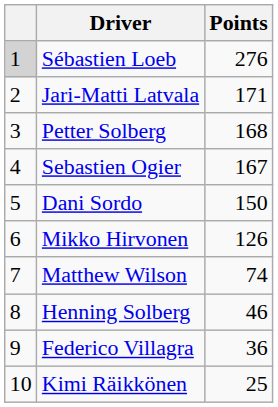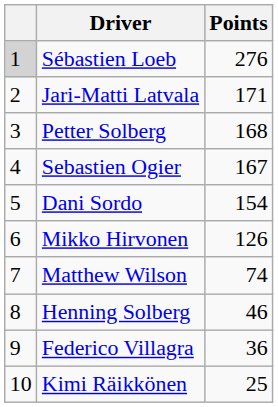Dani Sordo | Points: 150 -> 154
